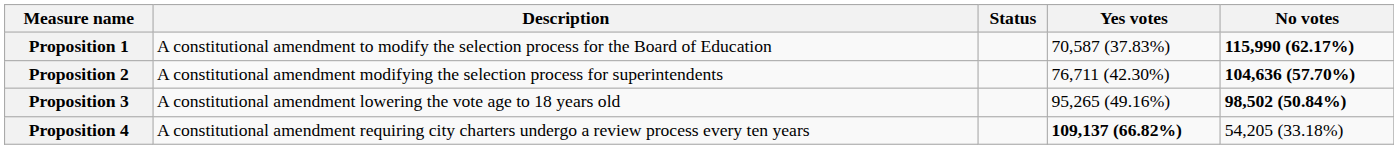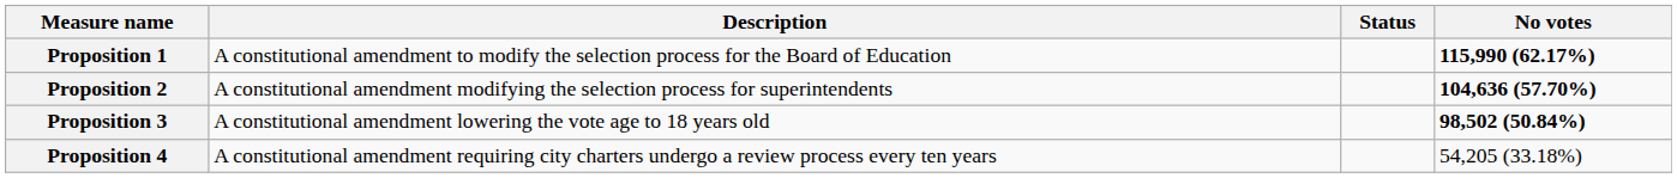- column: Yes votes | 70,587 (37.83%) | 76,711 (42.30%) | 95,265 (49.16%) | 109,137 (66.82%)
